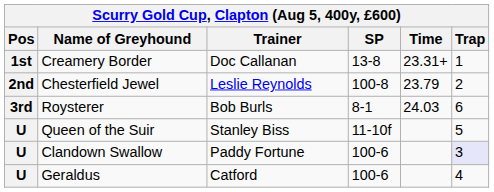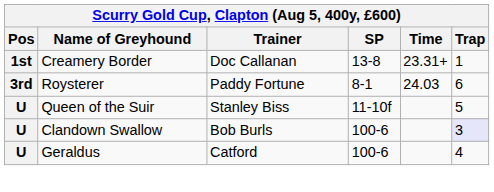- row: 2nd | Chesterfield Jewel | Leslie Reynolds | 100-8 | 23.79 | 2
Roysterer | Trainer: Bob Burls -> Paddy Fortune
Clandown Swallow | Trainer: Paddy Fortune -> Bob Burls
